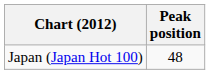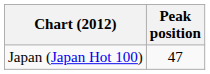Japan (Japan Hot 100) | Peak position: 48 -> 47
